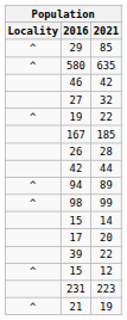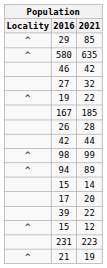rows swapped: 94 <-> 98
